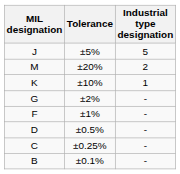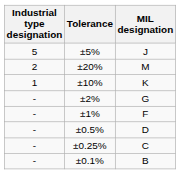columns swapped: Industrial type designation <-> MIL designation
